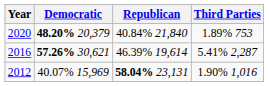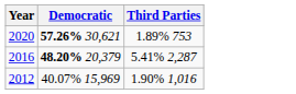- column: Republican | 40.84% 21,840 | 46.39% 19,614 | 58.04% 23,131
2020 | Democratic: 48.20% 20,379 -> 57.26% 30,621
2016 | Democratic: 57.26% 30,621 -> 48.20% 20,379
